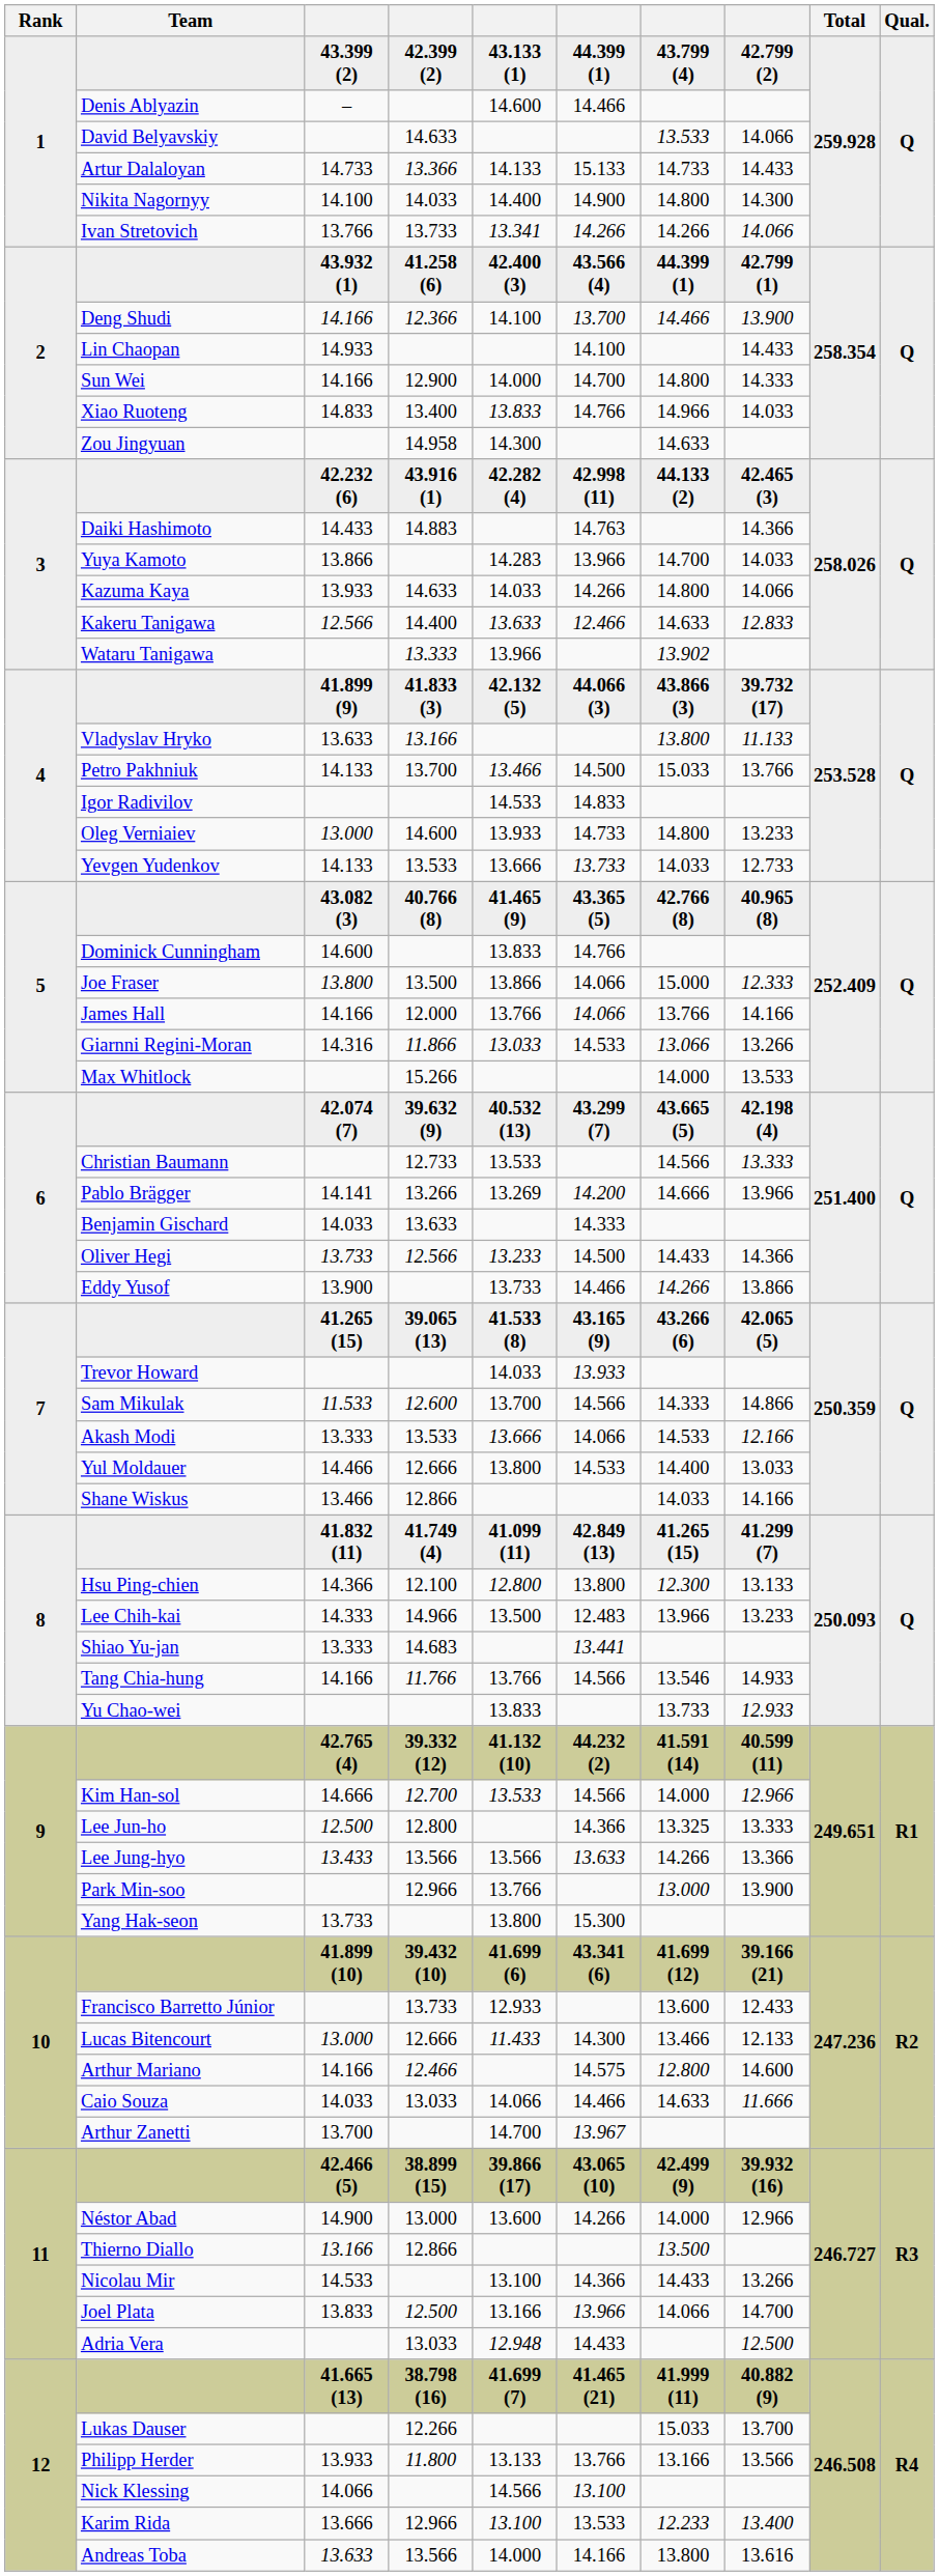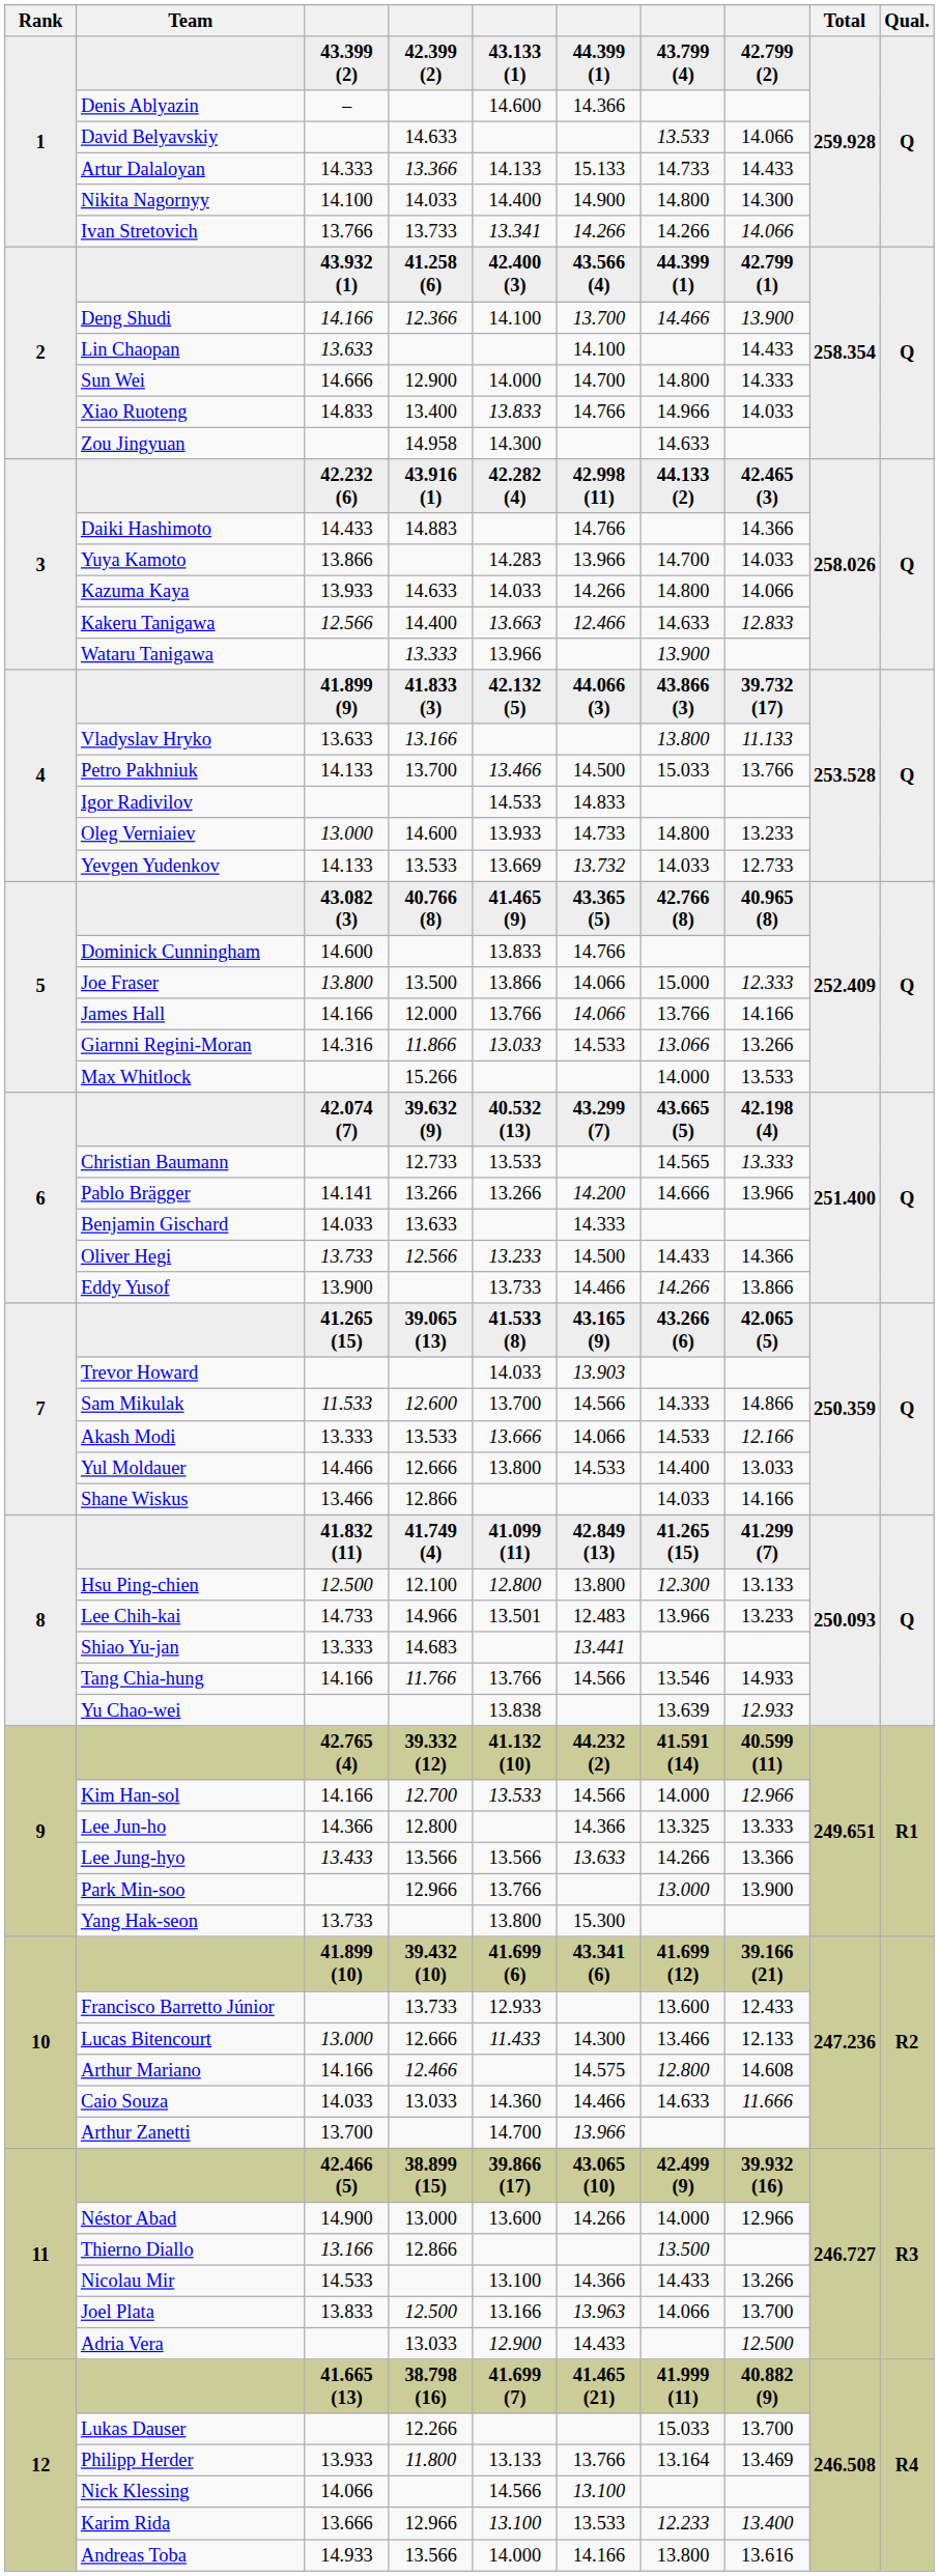Denis Ablyazin | column 6: 14.466 -> 14.366
Artur Dalaloyan | column 3: 14.733 -> 14.333
Lin Chaopan | column 3: 14.933 -> 13.633
Sun Wei | column 3: 14.166 -> 14.666
Daiki Hashimoto | column 6: 14.763 -> 14.766
Kakeru Tanigawa | column 5: 13.633 -> 13.663
Wataru Tanigawa | column 7: 13.902 -> 13.900
Yevgen Yudenkov | column 5: 13.666 -> 13.669
Yevgen Yudenkov | column 6: 13.733 -> 13.732
Christian Baumann | column 7: 14.566 -> 14.565
Pablo Brägger | column 5: 13.269 -> 13.266
Trevor Howard | column 6: 13.933 -> 13.903
Hsu Ping-chien | column 3: 14.366 -> 12.500
Lee Chih-kai | column 3: 14.333 -> 14.733
Lee Chih-kai | column 5: 13.500 -> 13.501
Yu Chao-wei | column 5: 13.833 -> 13.838
Yu Chao-wei | column 7: 13.733 -> 13.639
Kim Han-sol | column 3: 14.666 -> 14.166
Lee Jun-ho | column 3: 12.500 -> 14.366
Arthur Mariano | column 8: 14.600 -> 14.608
Caio Souza | column 5: 14.066 -> 14.360
Arthur Zanetti | column 6: 13.967 -> 13.966
Joel Plata | column 6: 13.966 -> 13.963
Joel Plata | column 8: 14.700 -> 13.700
Adria Vera | column 5: 12.948 -> 12.900
Philipp Herder | column 7: 13.166 -> 13.164
Philipp Herder | column 8: 13.566 -> 13.469
Andreas Toba | column 3: 13.633 -> 14.933
